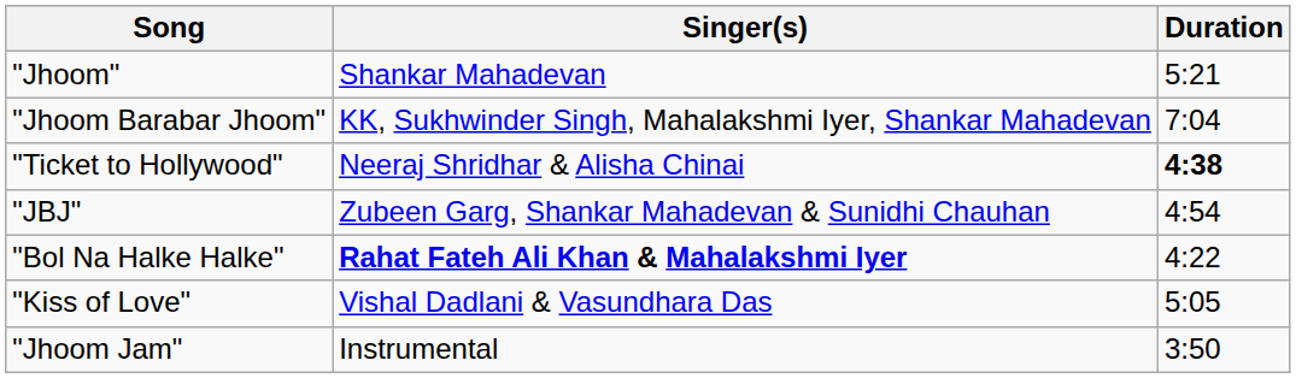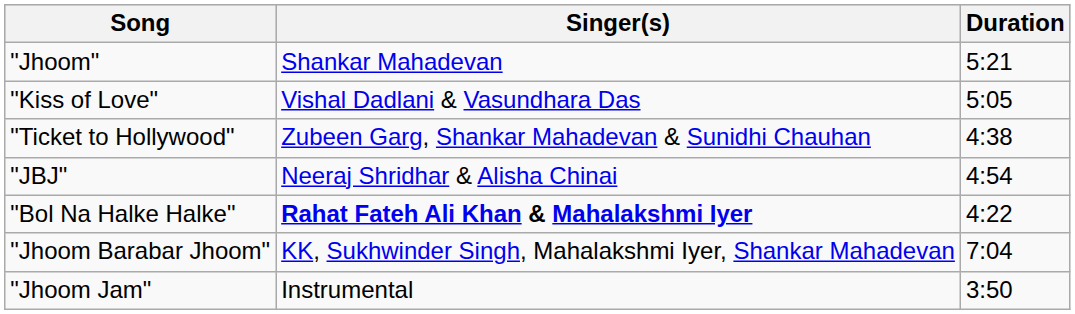rows swapped: "Kiss of Love" <-> "Jhoom Barabar Jhoom"
"Ticket to Hollywood" | Singer(s): Neeraj Shridhar & Alisha Chinai -> Zubeen Garg, Shankar Mahadevan & Sunidhi Chauhan
"Ticket to Hollywood" | Duration: bold -> normal
"JBJ" | Singer(s): Zubeen Garg, Shankar Mahadevan & Sunidhi Chauhan -> Neeraj Shridhar & Alisha Chinai
